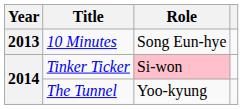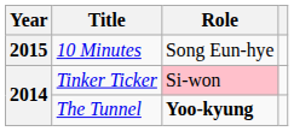10 Minutes | Year: 2013 -> 2015
The Tunnel | Role: normal -> bold
